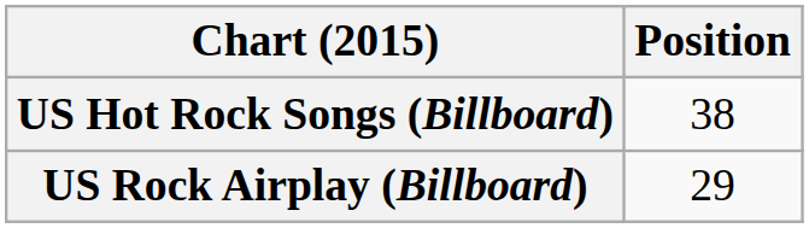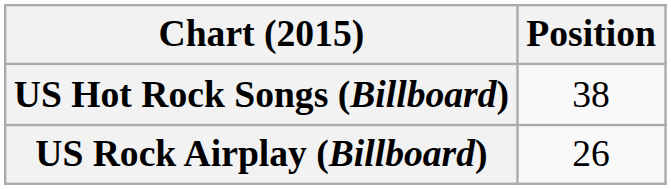US Rock Airplay (Billboard) | Position: 29 -> 26
